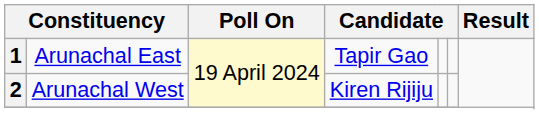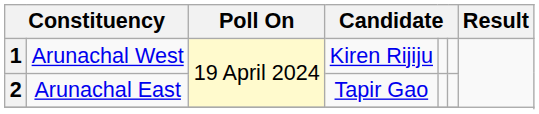1 | column 2: Arunachal East -> Arunachal West
1 | column 4: Tapir Gao -> Kiren Rijiju
2 | column 2: Arunachal West -> Arunachal East
2 | column 4: Kiren Rijiju -> Tapir Gao
